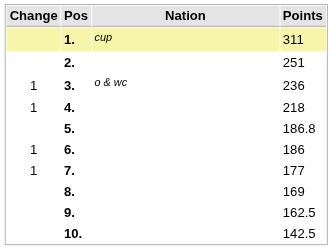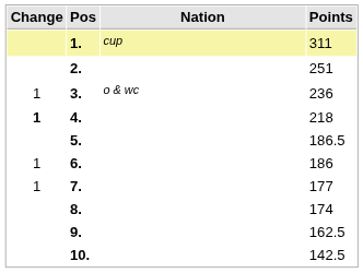4. | Change: normal -> bold
5. | Points: 186.8 -> 186.5
8. | Points: 169 -> 174
